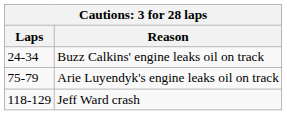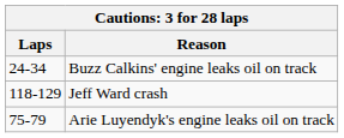rows swapped: Arie Luyendyk's engine leaks oil on track <-> Jeff Ward crash
